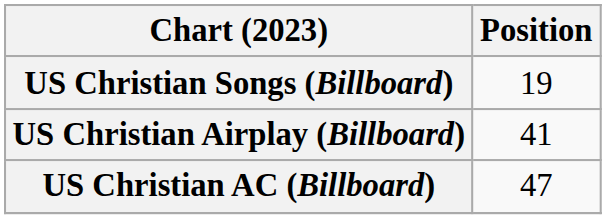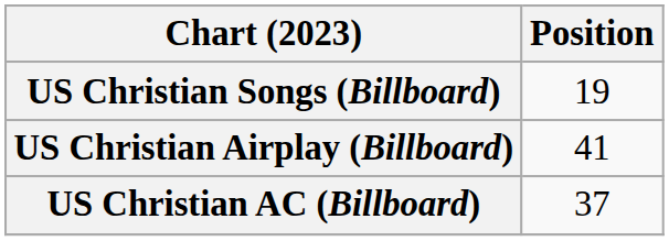US Christian AC (Billboard) | Position: 47 -> 37
